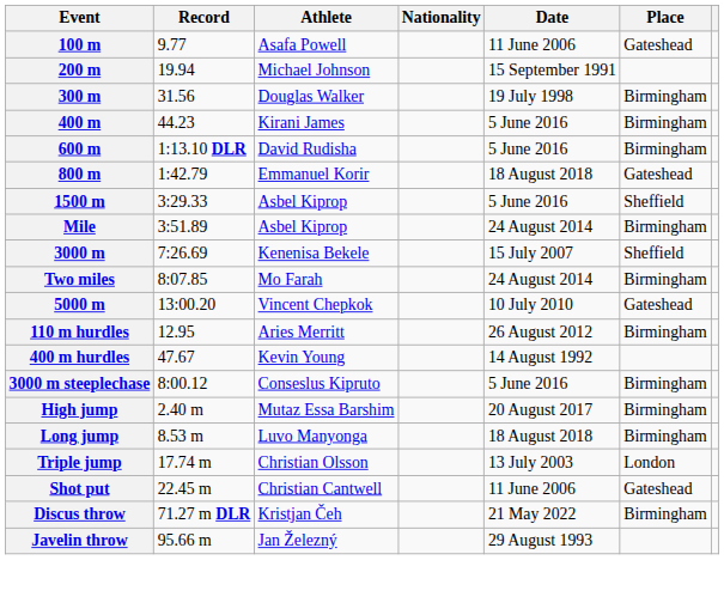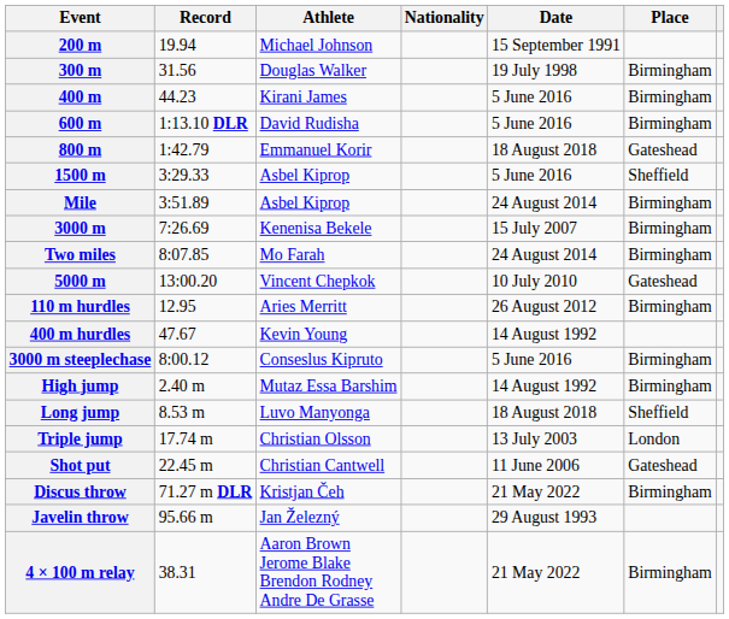- row: 100 m | 9.77 | Asafa Powell | 11 June 2006 | Gateshead
3000 m | Place: Sheffield -> Birmingham
High jump | Date: 20 August 2017 -> 14 August 1992
Long jump | Place: Birmingham -> Sheffield
+ row: 4 × 100 m relay | 38.31 | Aaron Brown Jerome Blake Brendon Rodney Andre De Grasse | 21 May 2022 | Birmingham
